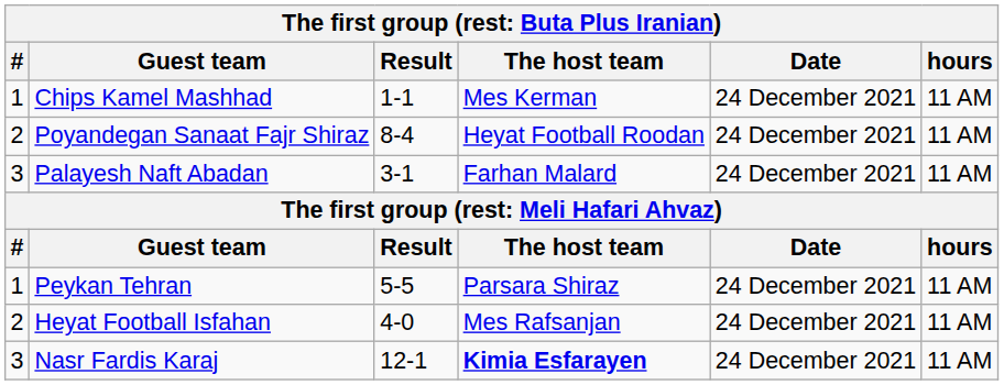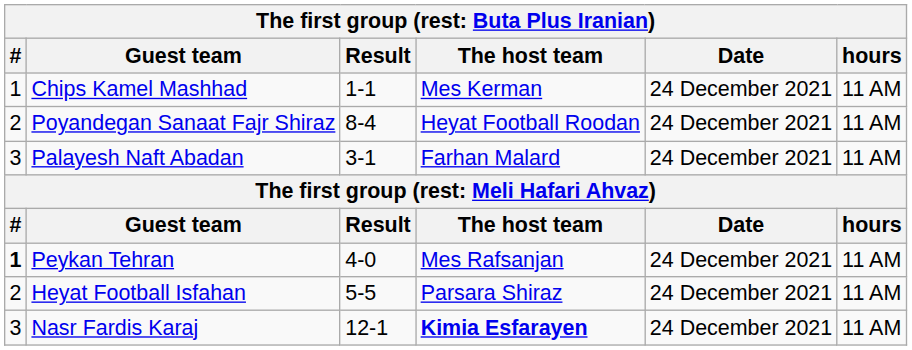Peykan Tehran | #: normal -> bold
Peykan Tehran | Result: 5-5 -> 4-0
Peykan Tehran | The host team: Parsara Shiraz -> Mes Rafsanjan
Heyat Football Isfahan | Result: 4-0 -> 5-5
Heyat Football Isfahan | The host team: Mes Rafsanjan -> Parsara Shiraz
